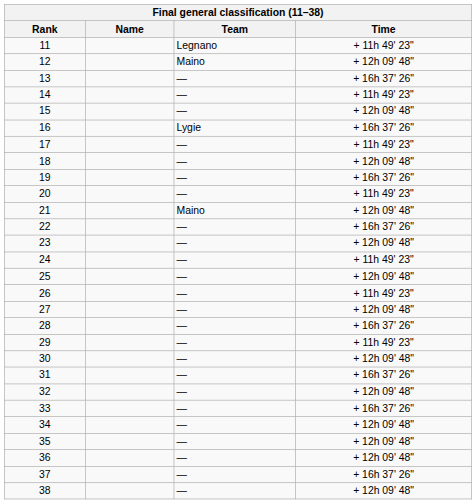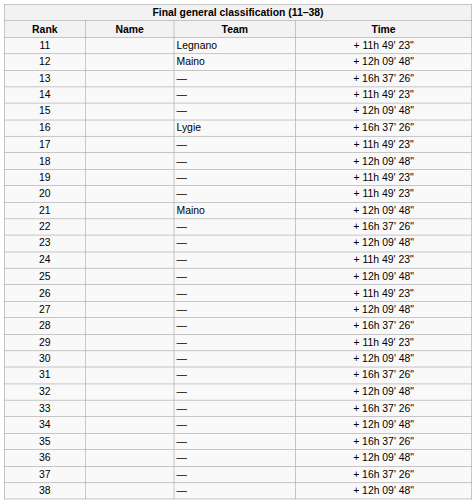19 | Time: + 16h 37' 26" -> + 11h 49' 23"
35 | Time: + 12h 09' 48" -> + 16h 37' 26"
